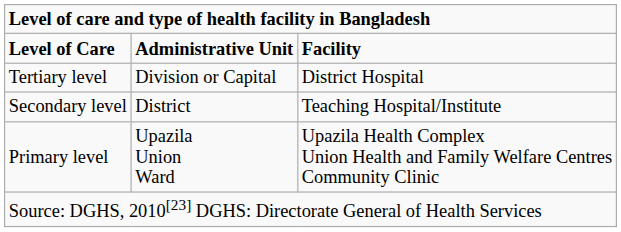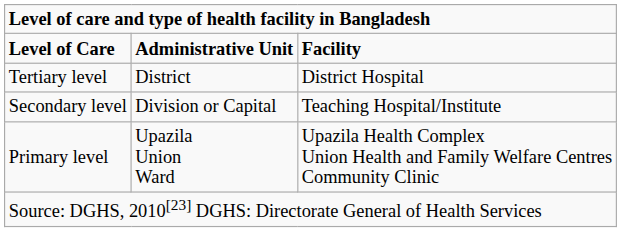Tertiary level | column 2: Division or Capital -> District
Secondary level | column 2: District -> Division or Capital
